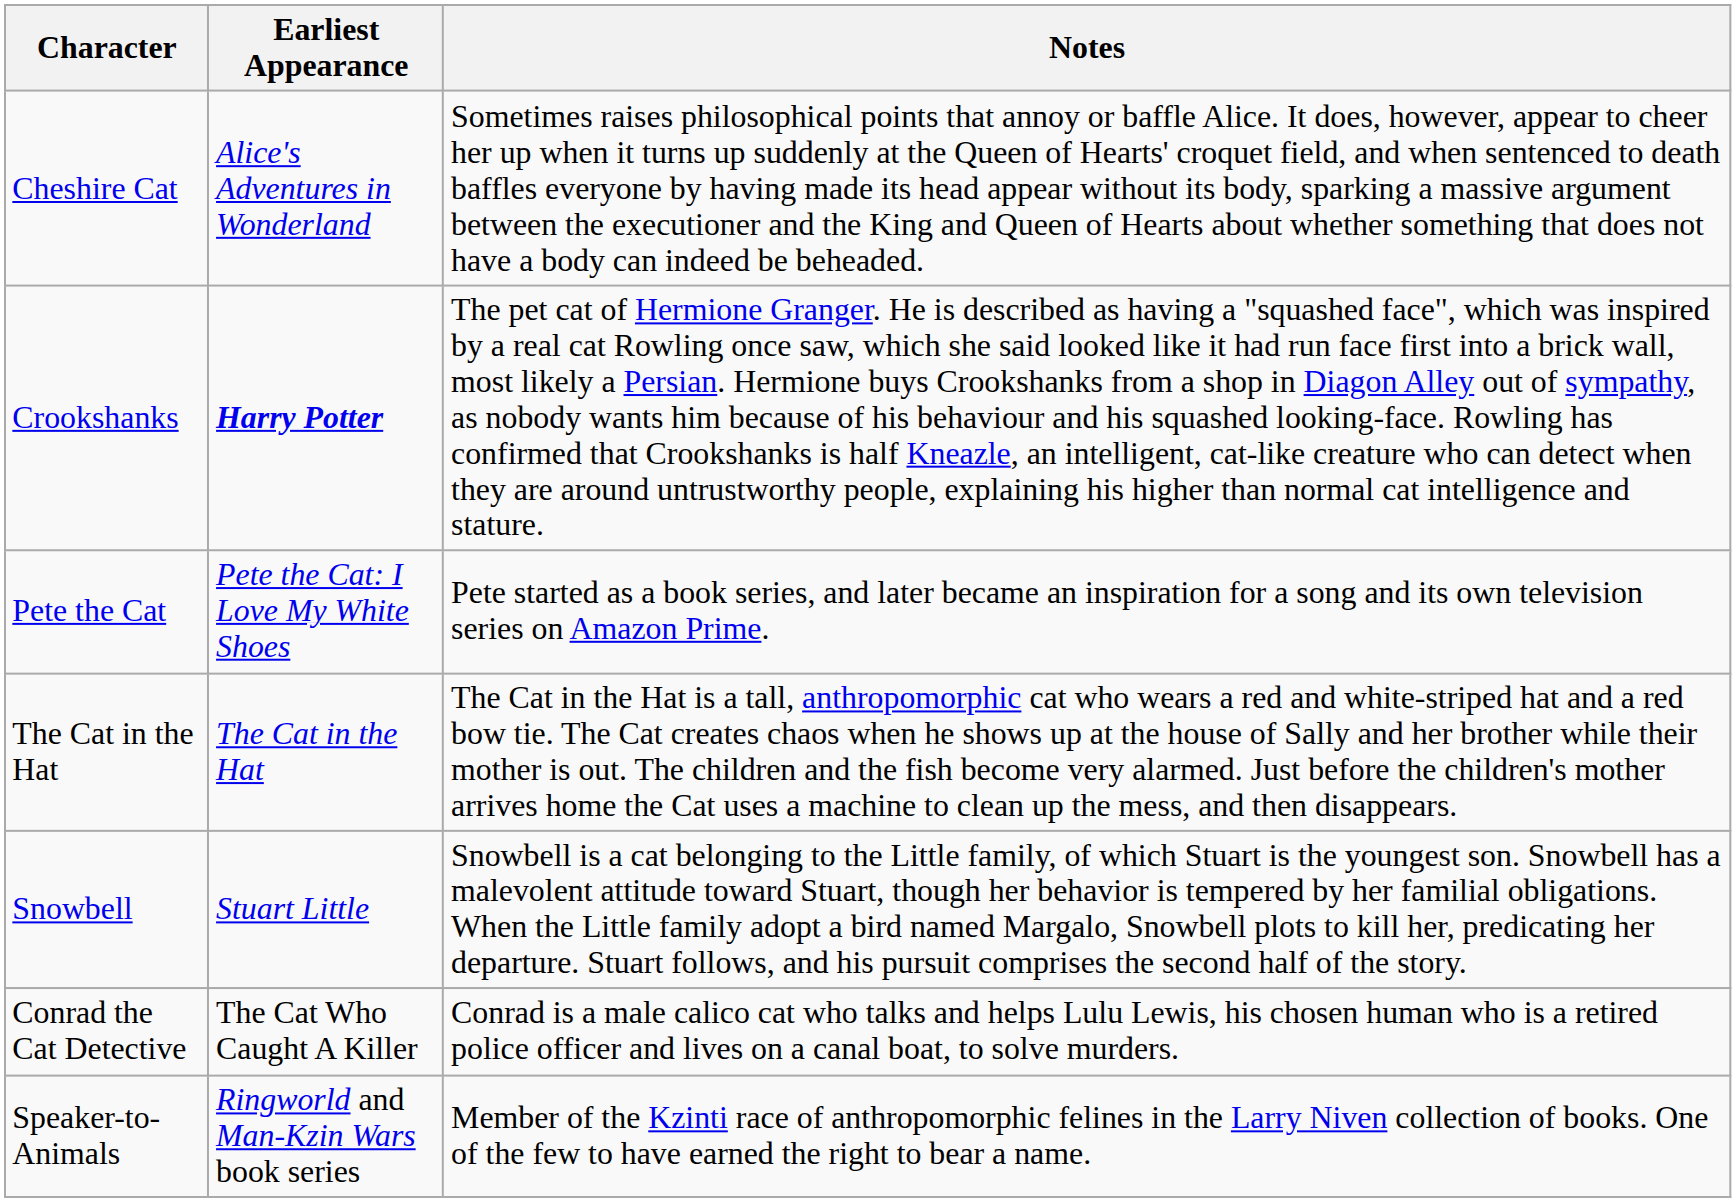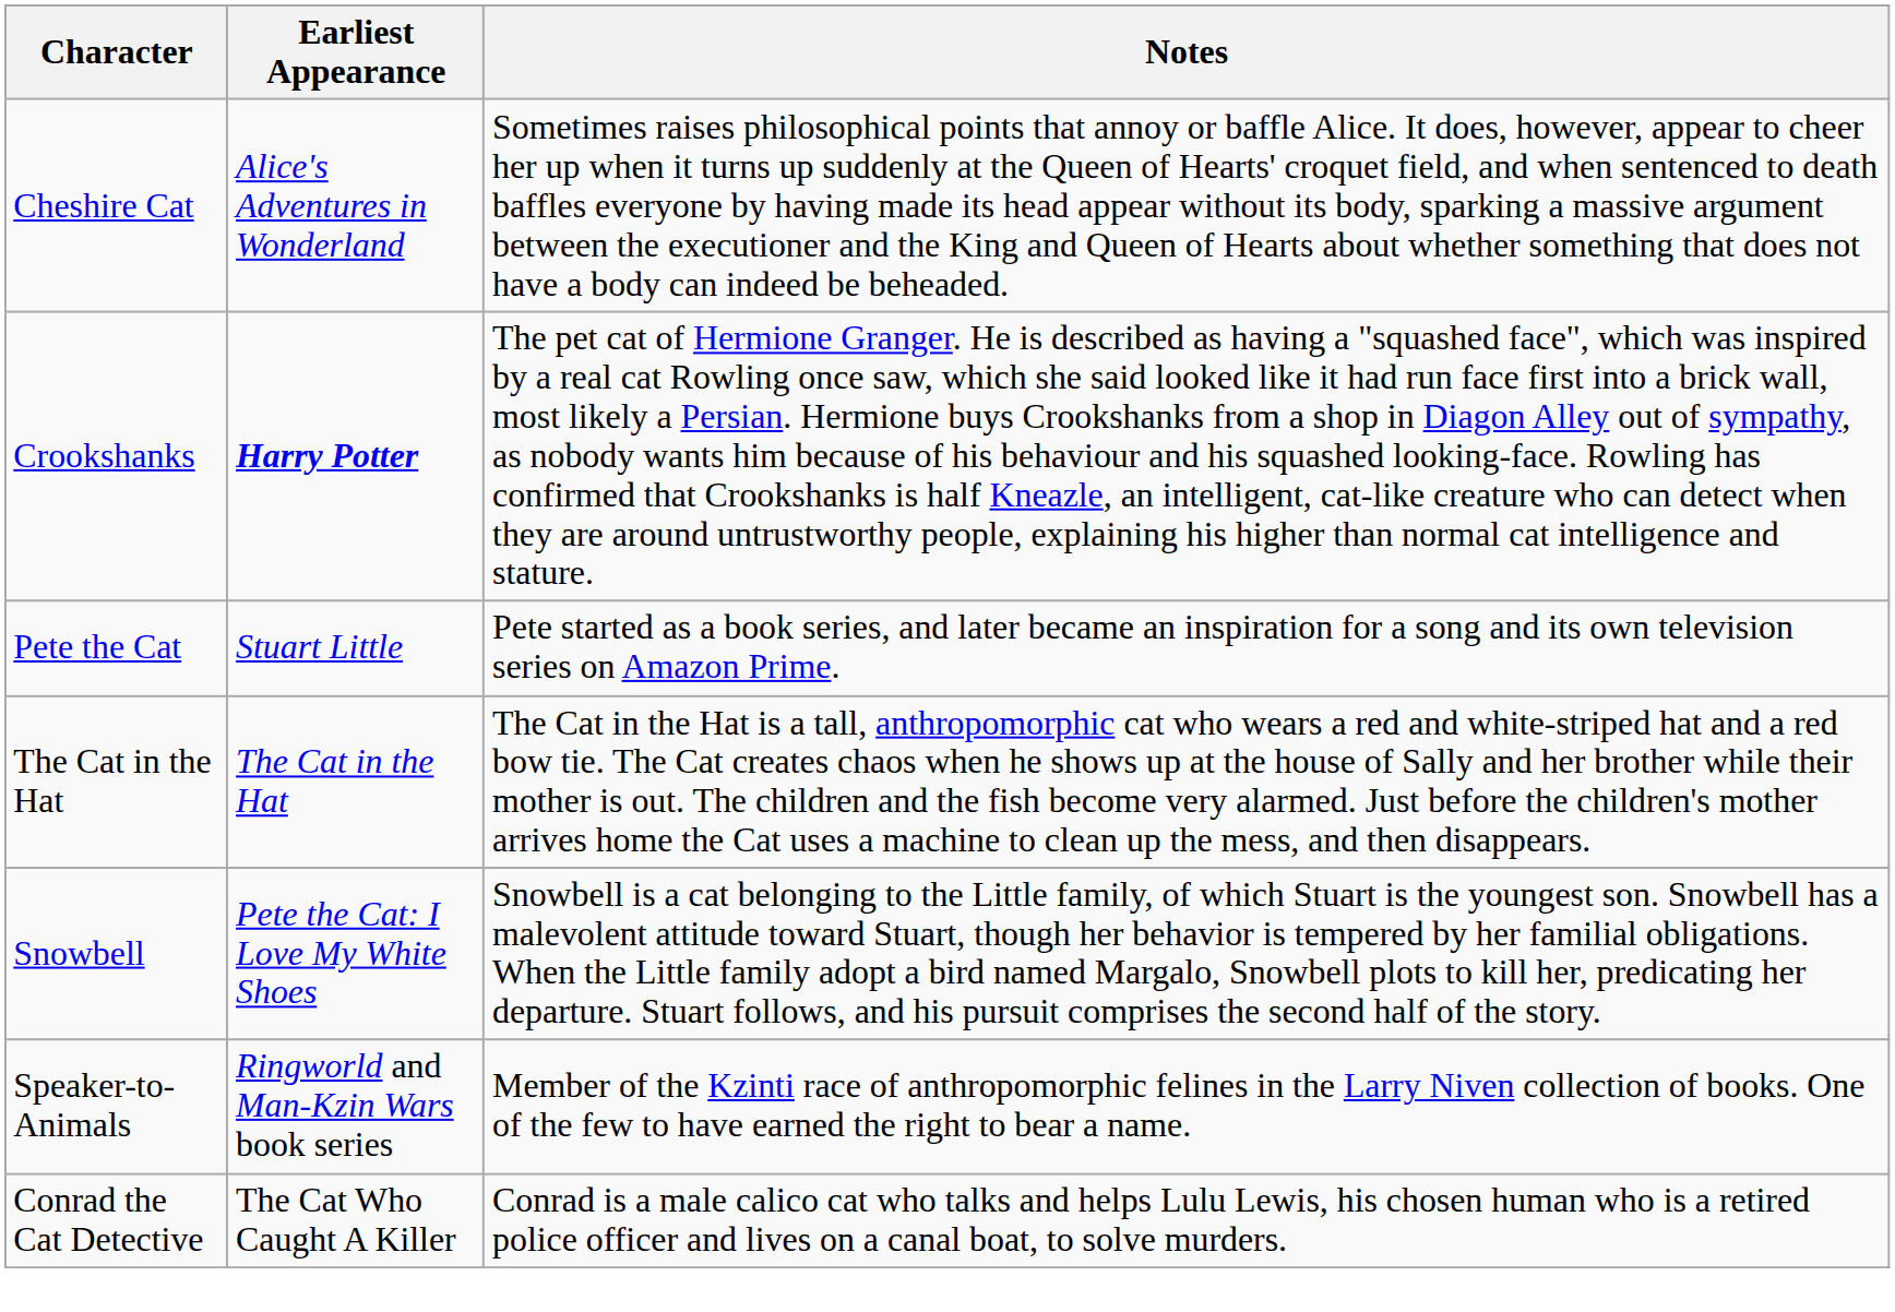Pete the Cat | Earliest Appearance: Pete the Cat: I Love My White Shoes -> Stuart Little
Snowbell | Earliest Appearance: Stuart Little -> Pete the Cat: I Love My White Shoes
rows swapped: Speaker-to-Animals <-> Conrad the Cat Detective
